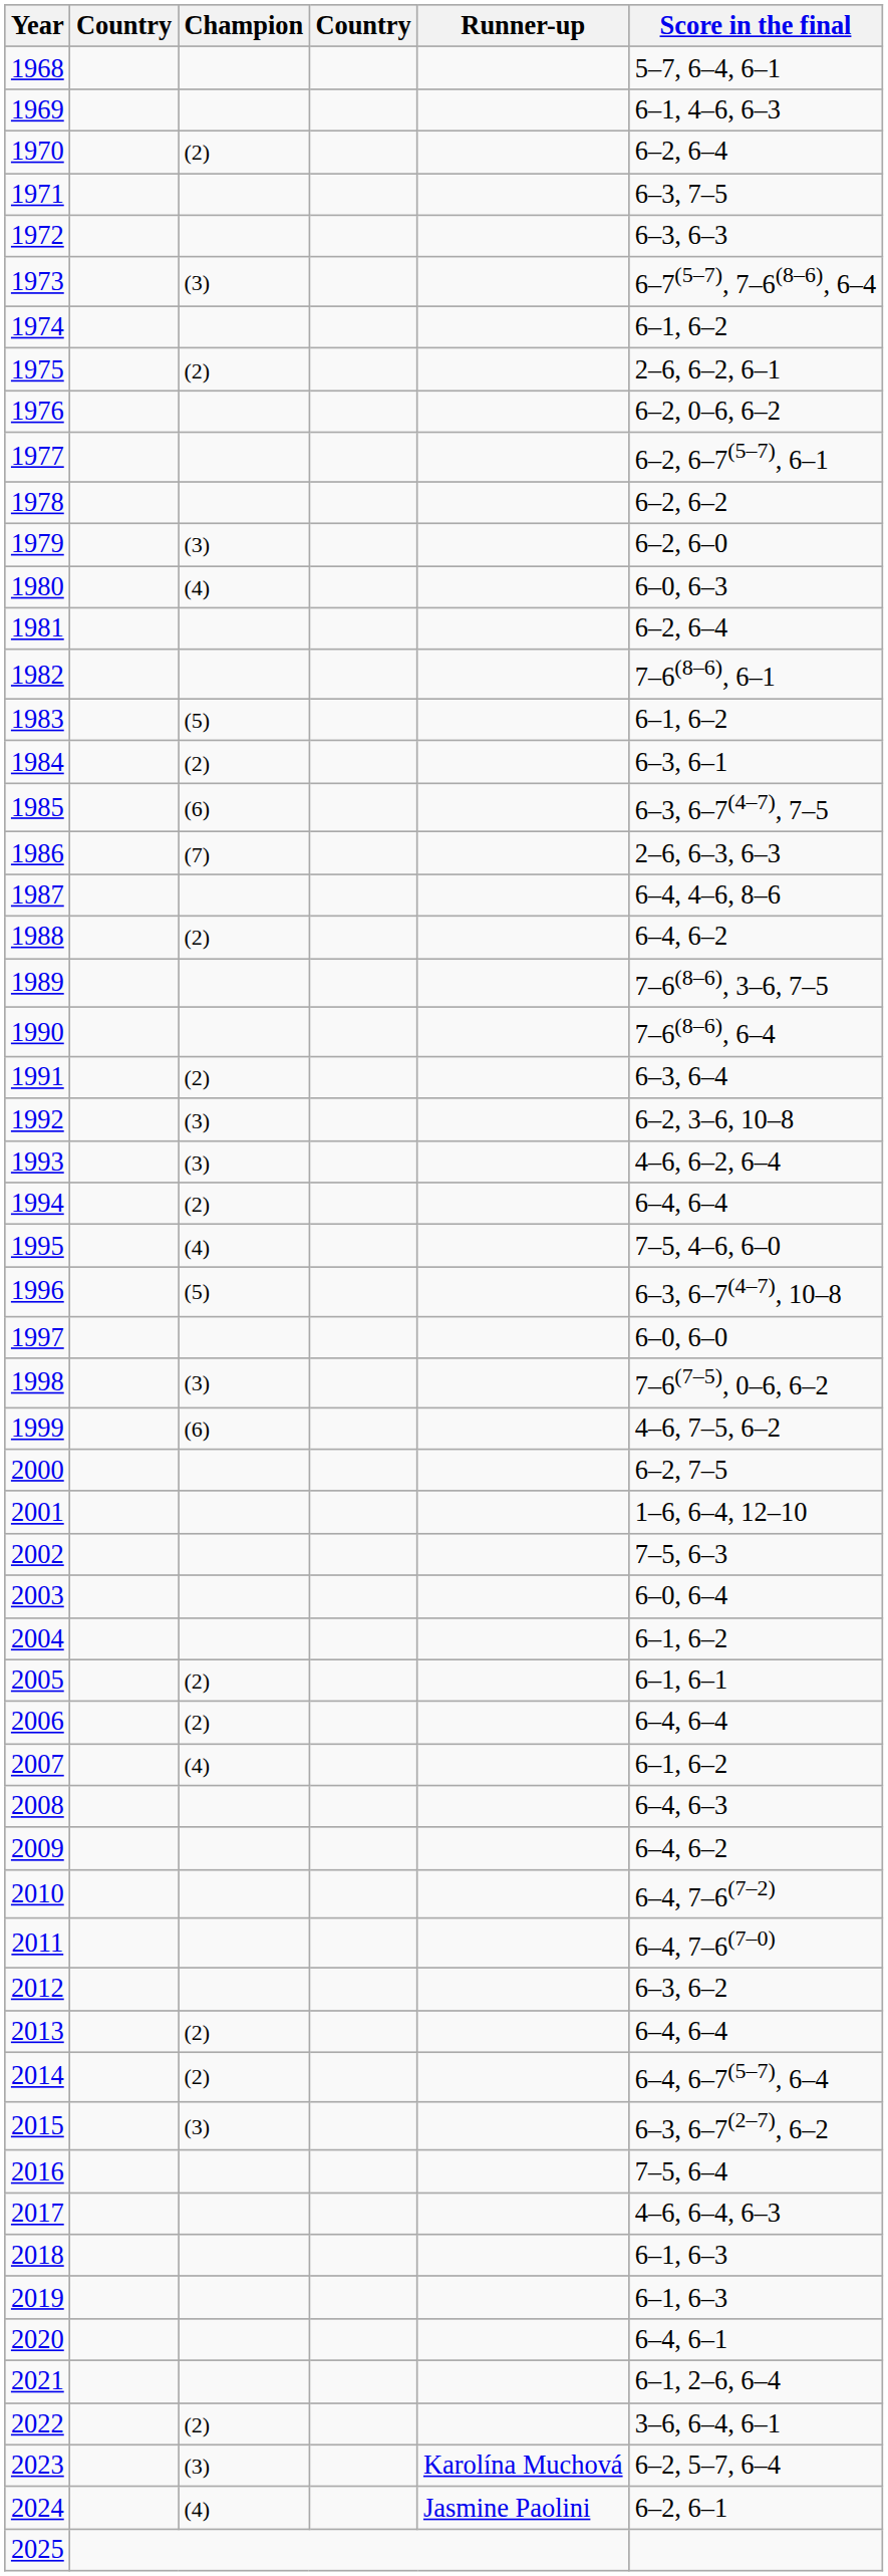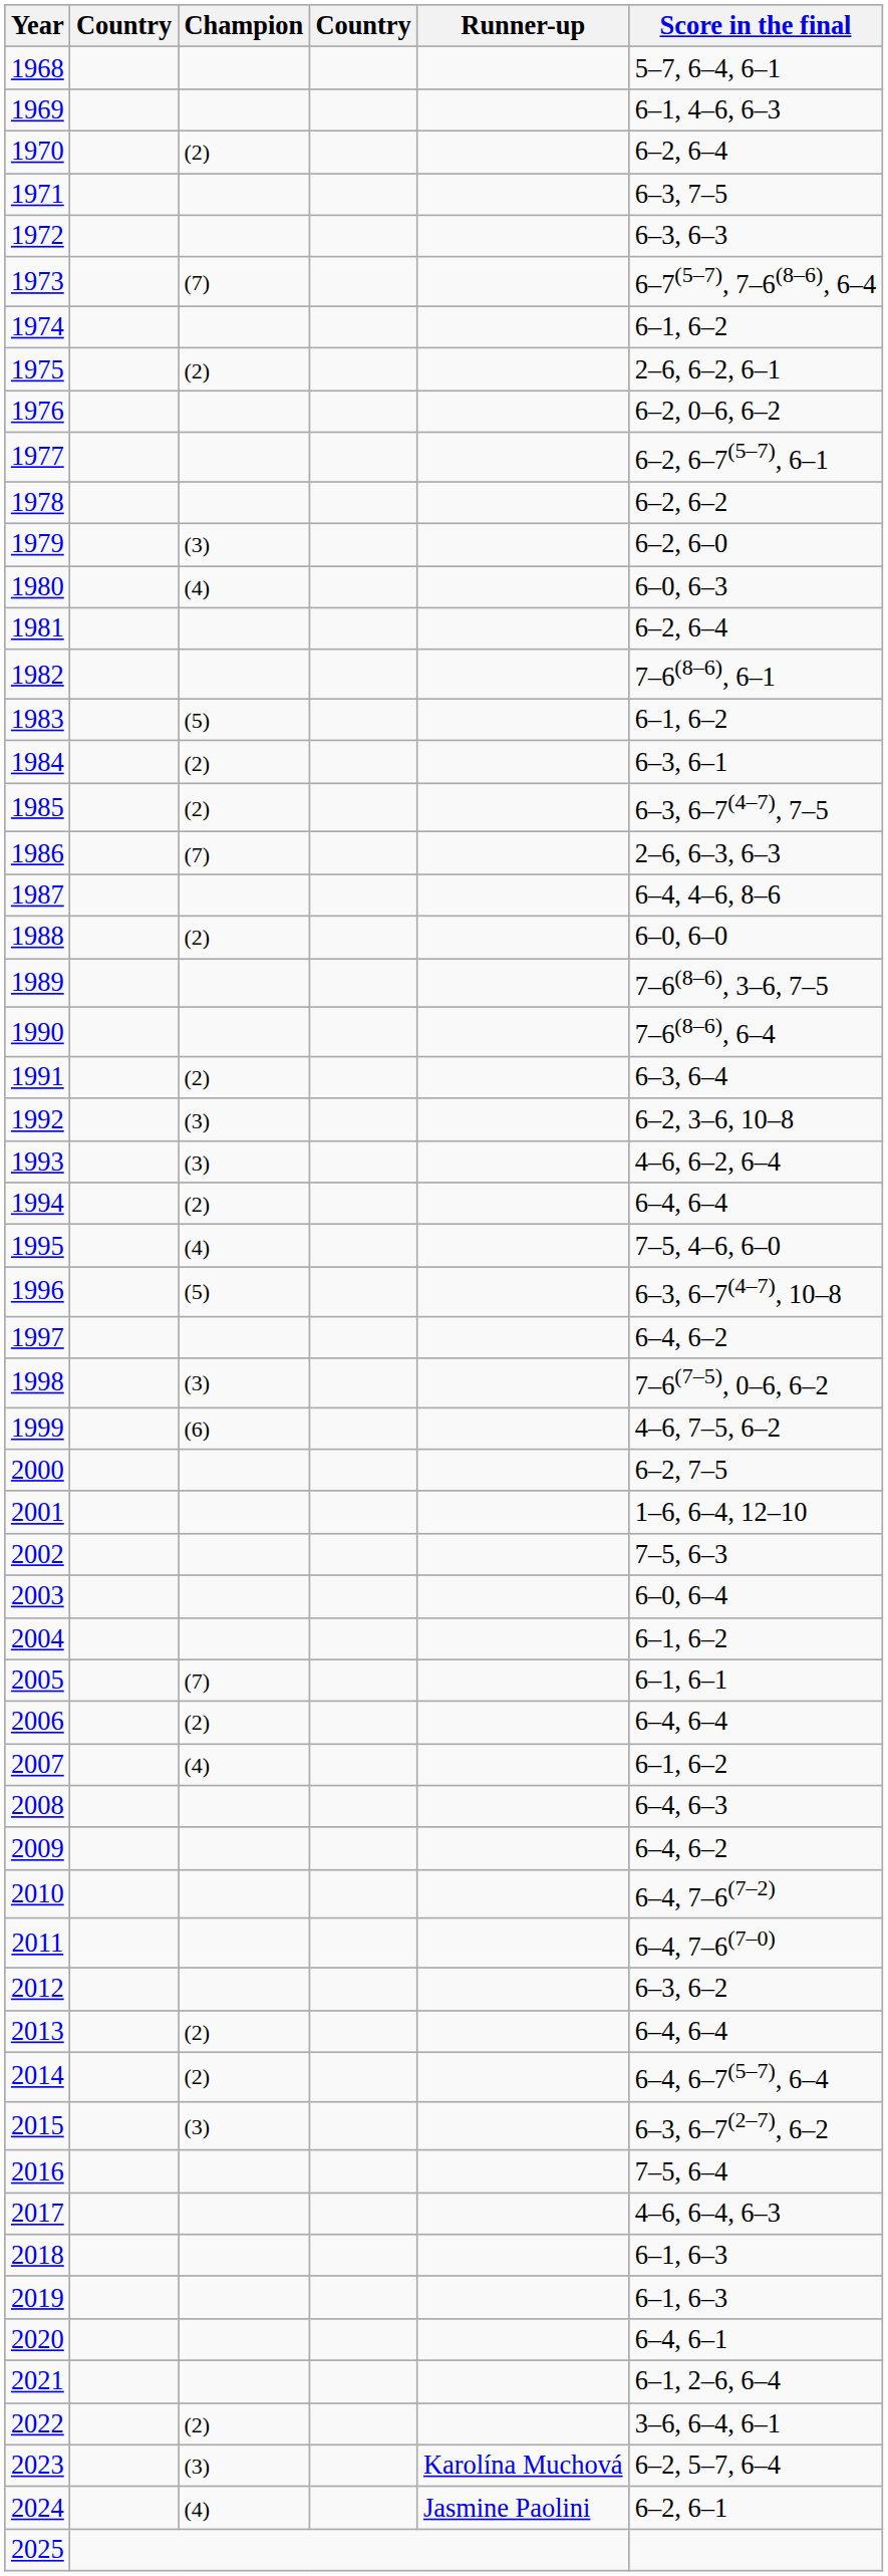1973 | Champion: (3) -> (7)
1985 | Champion: (6) -> (2)
1988 | Score in the final: 6–4, 6–2 -> 6–0, 6–0
1997 | Score in the final: 6–0, 6–0 -> 6–4, 6–2
2005 | Champion: (2) -> (7)
